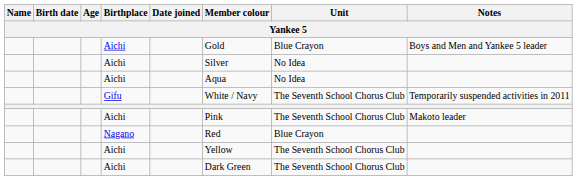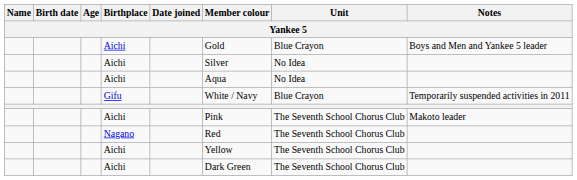Gifu | Unit: The Seventh School Chorus Club -> Blue Crayon
Nagano | Unit: Blue Crayon -> The Seventh School Chorus Club
